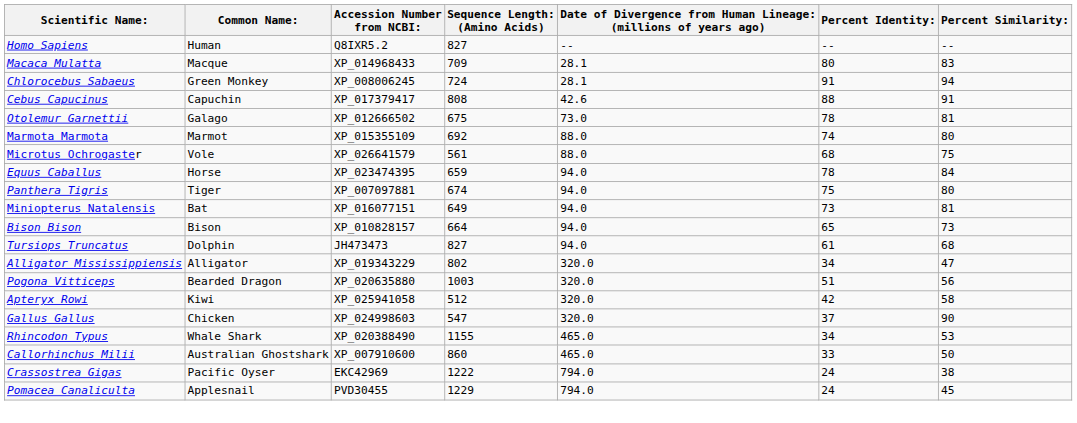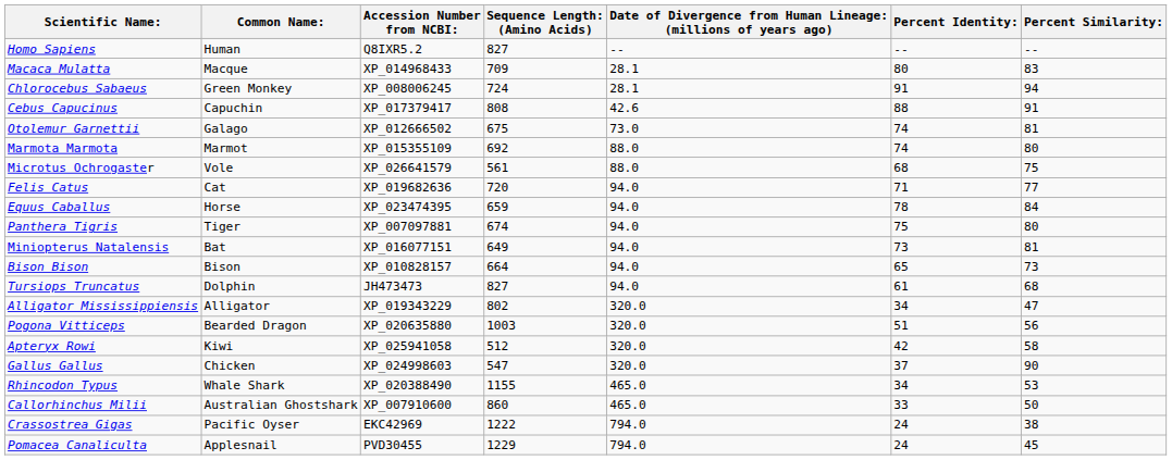Otolemur Garnettii | Percent Identity:: 78 -> 74
+ row: Felis Catus | Cat | XP_019682636 | 720 | 94.0 | 71 | 77
